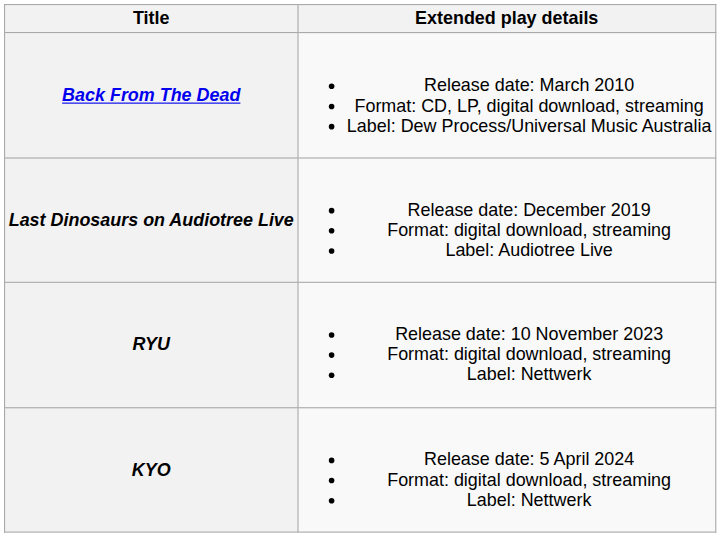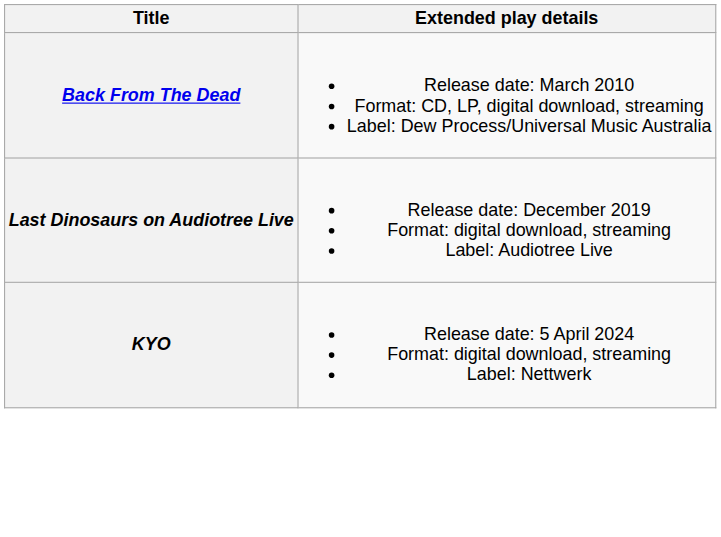- row: RYU | Release date: 10 November 2023 Format: digital download, streaming Label: Nettwerk
